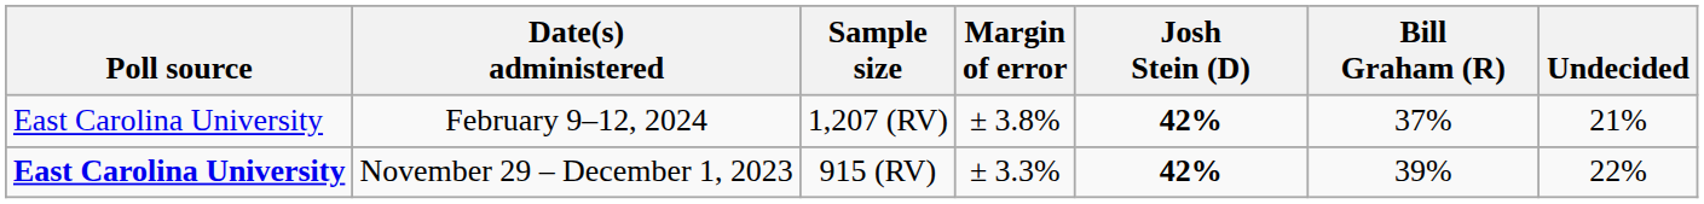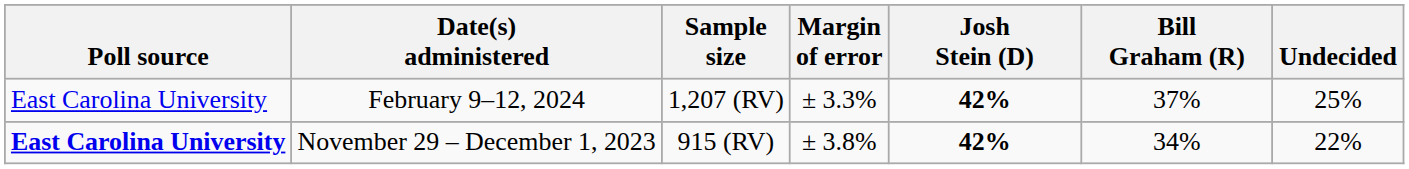February 9–12, 2024 | Margin of error: ± 3.8% -> ± 3.3%
February 9–12, 2024 | Undecided: 21% -> 25%
November 29 – December 1, 2023 | Margin of error: ± 3.3% -> ± 3.8%
November 29 – December 1, 2023 | Bill Graham (R): 39% -> 34%
